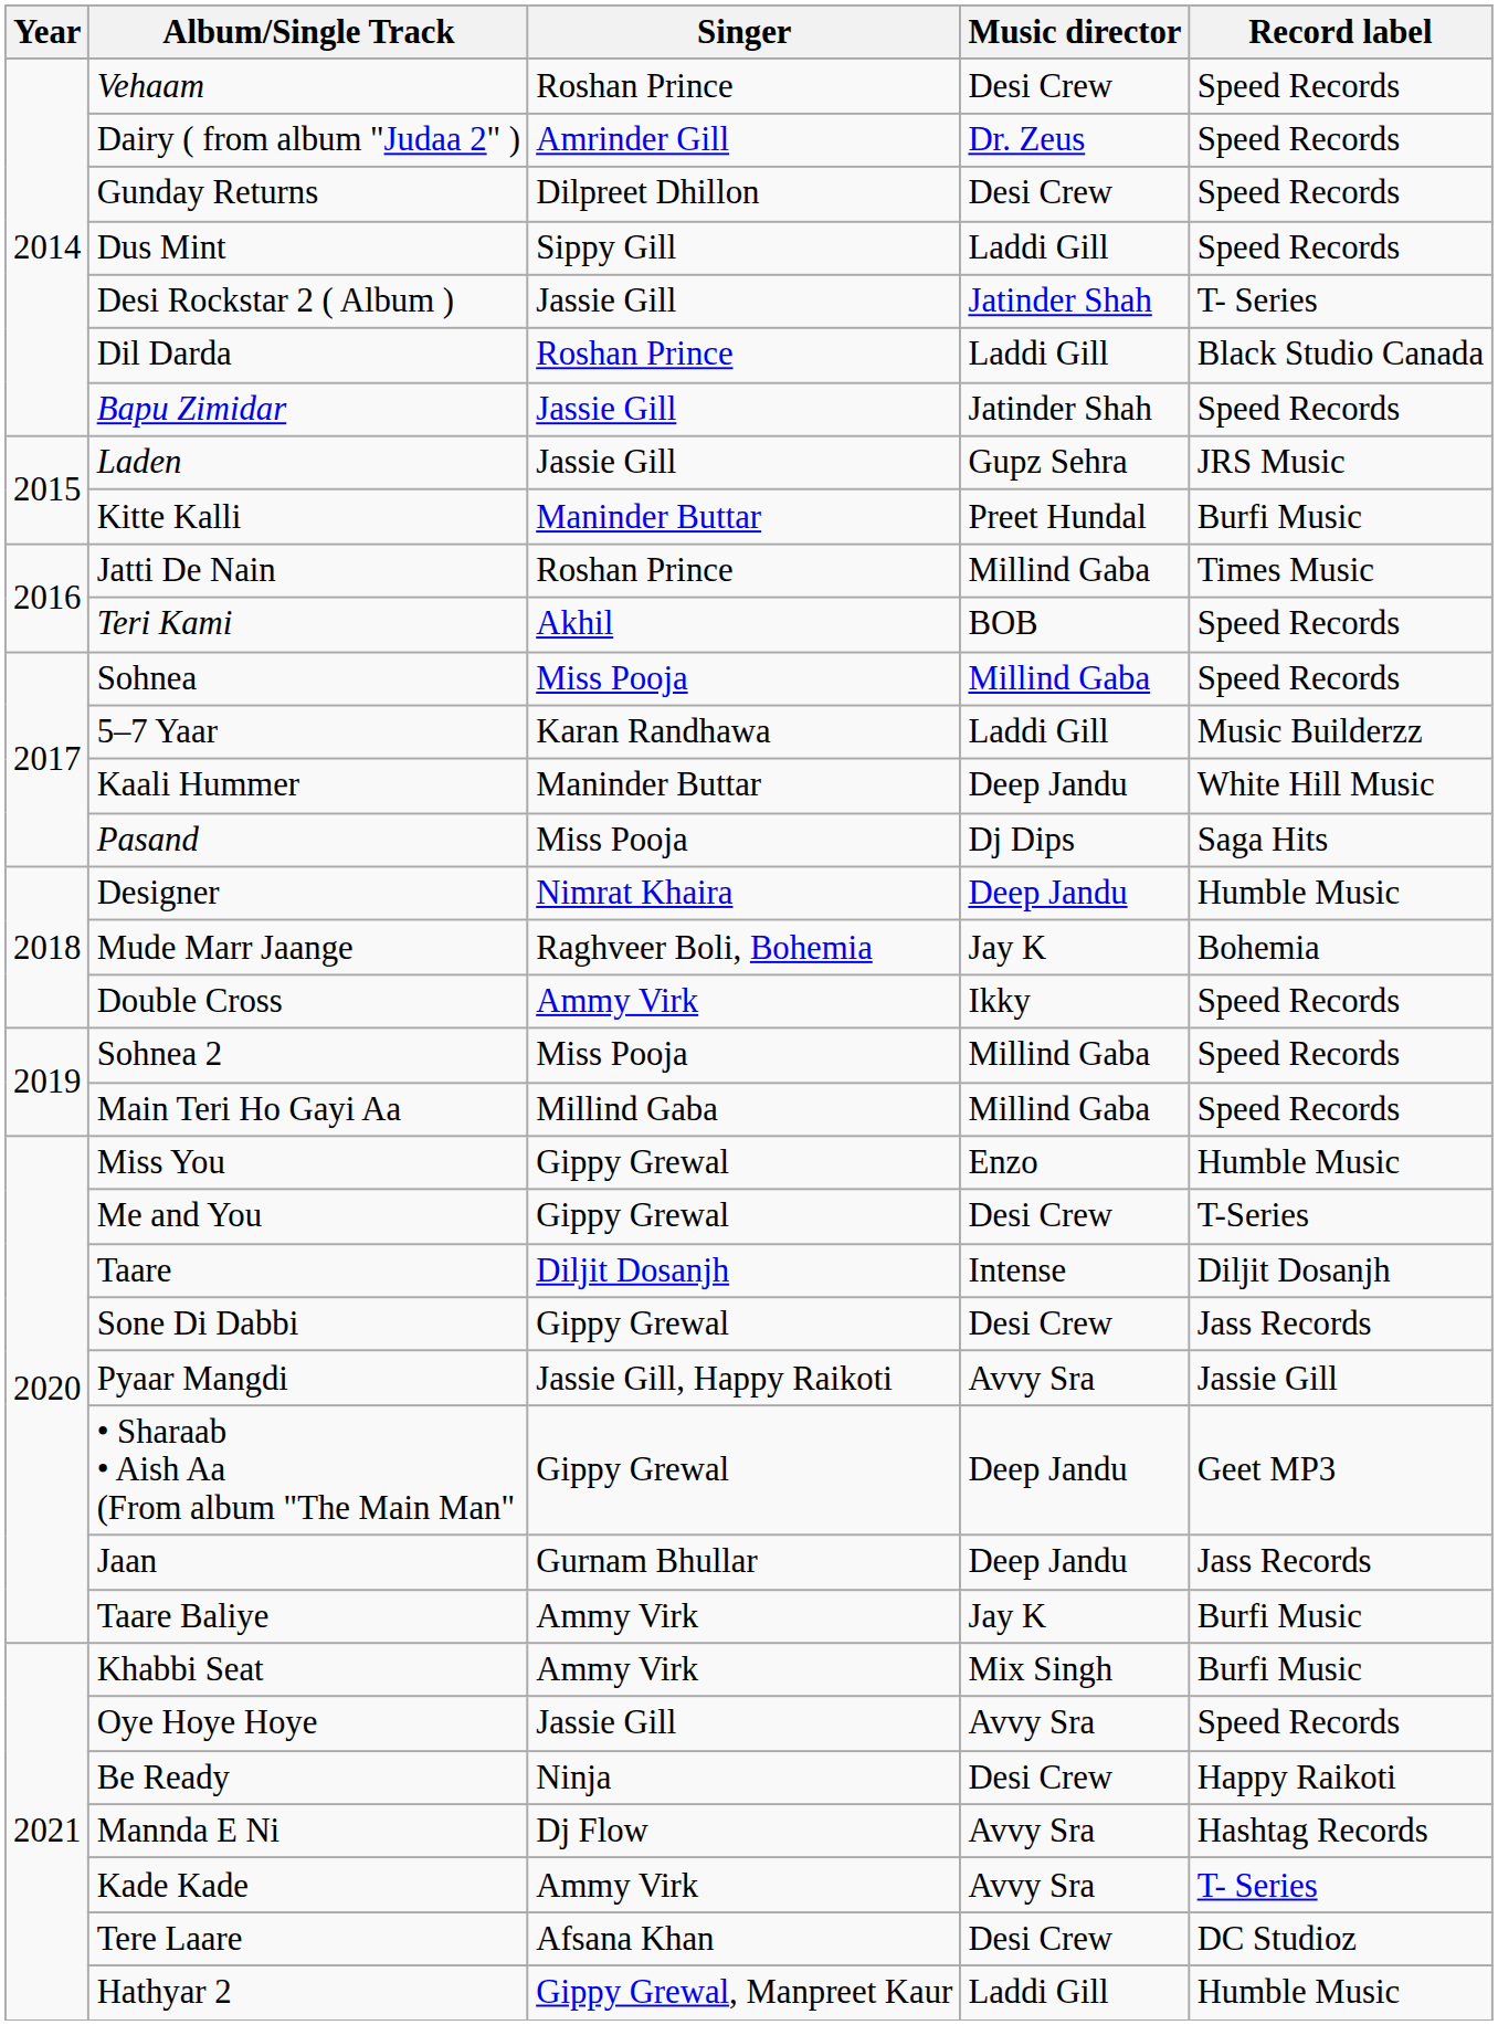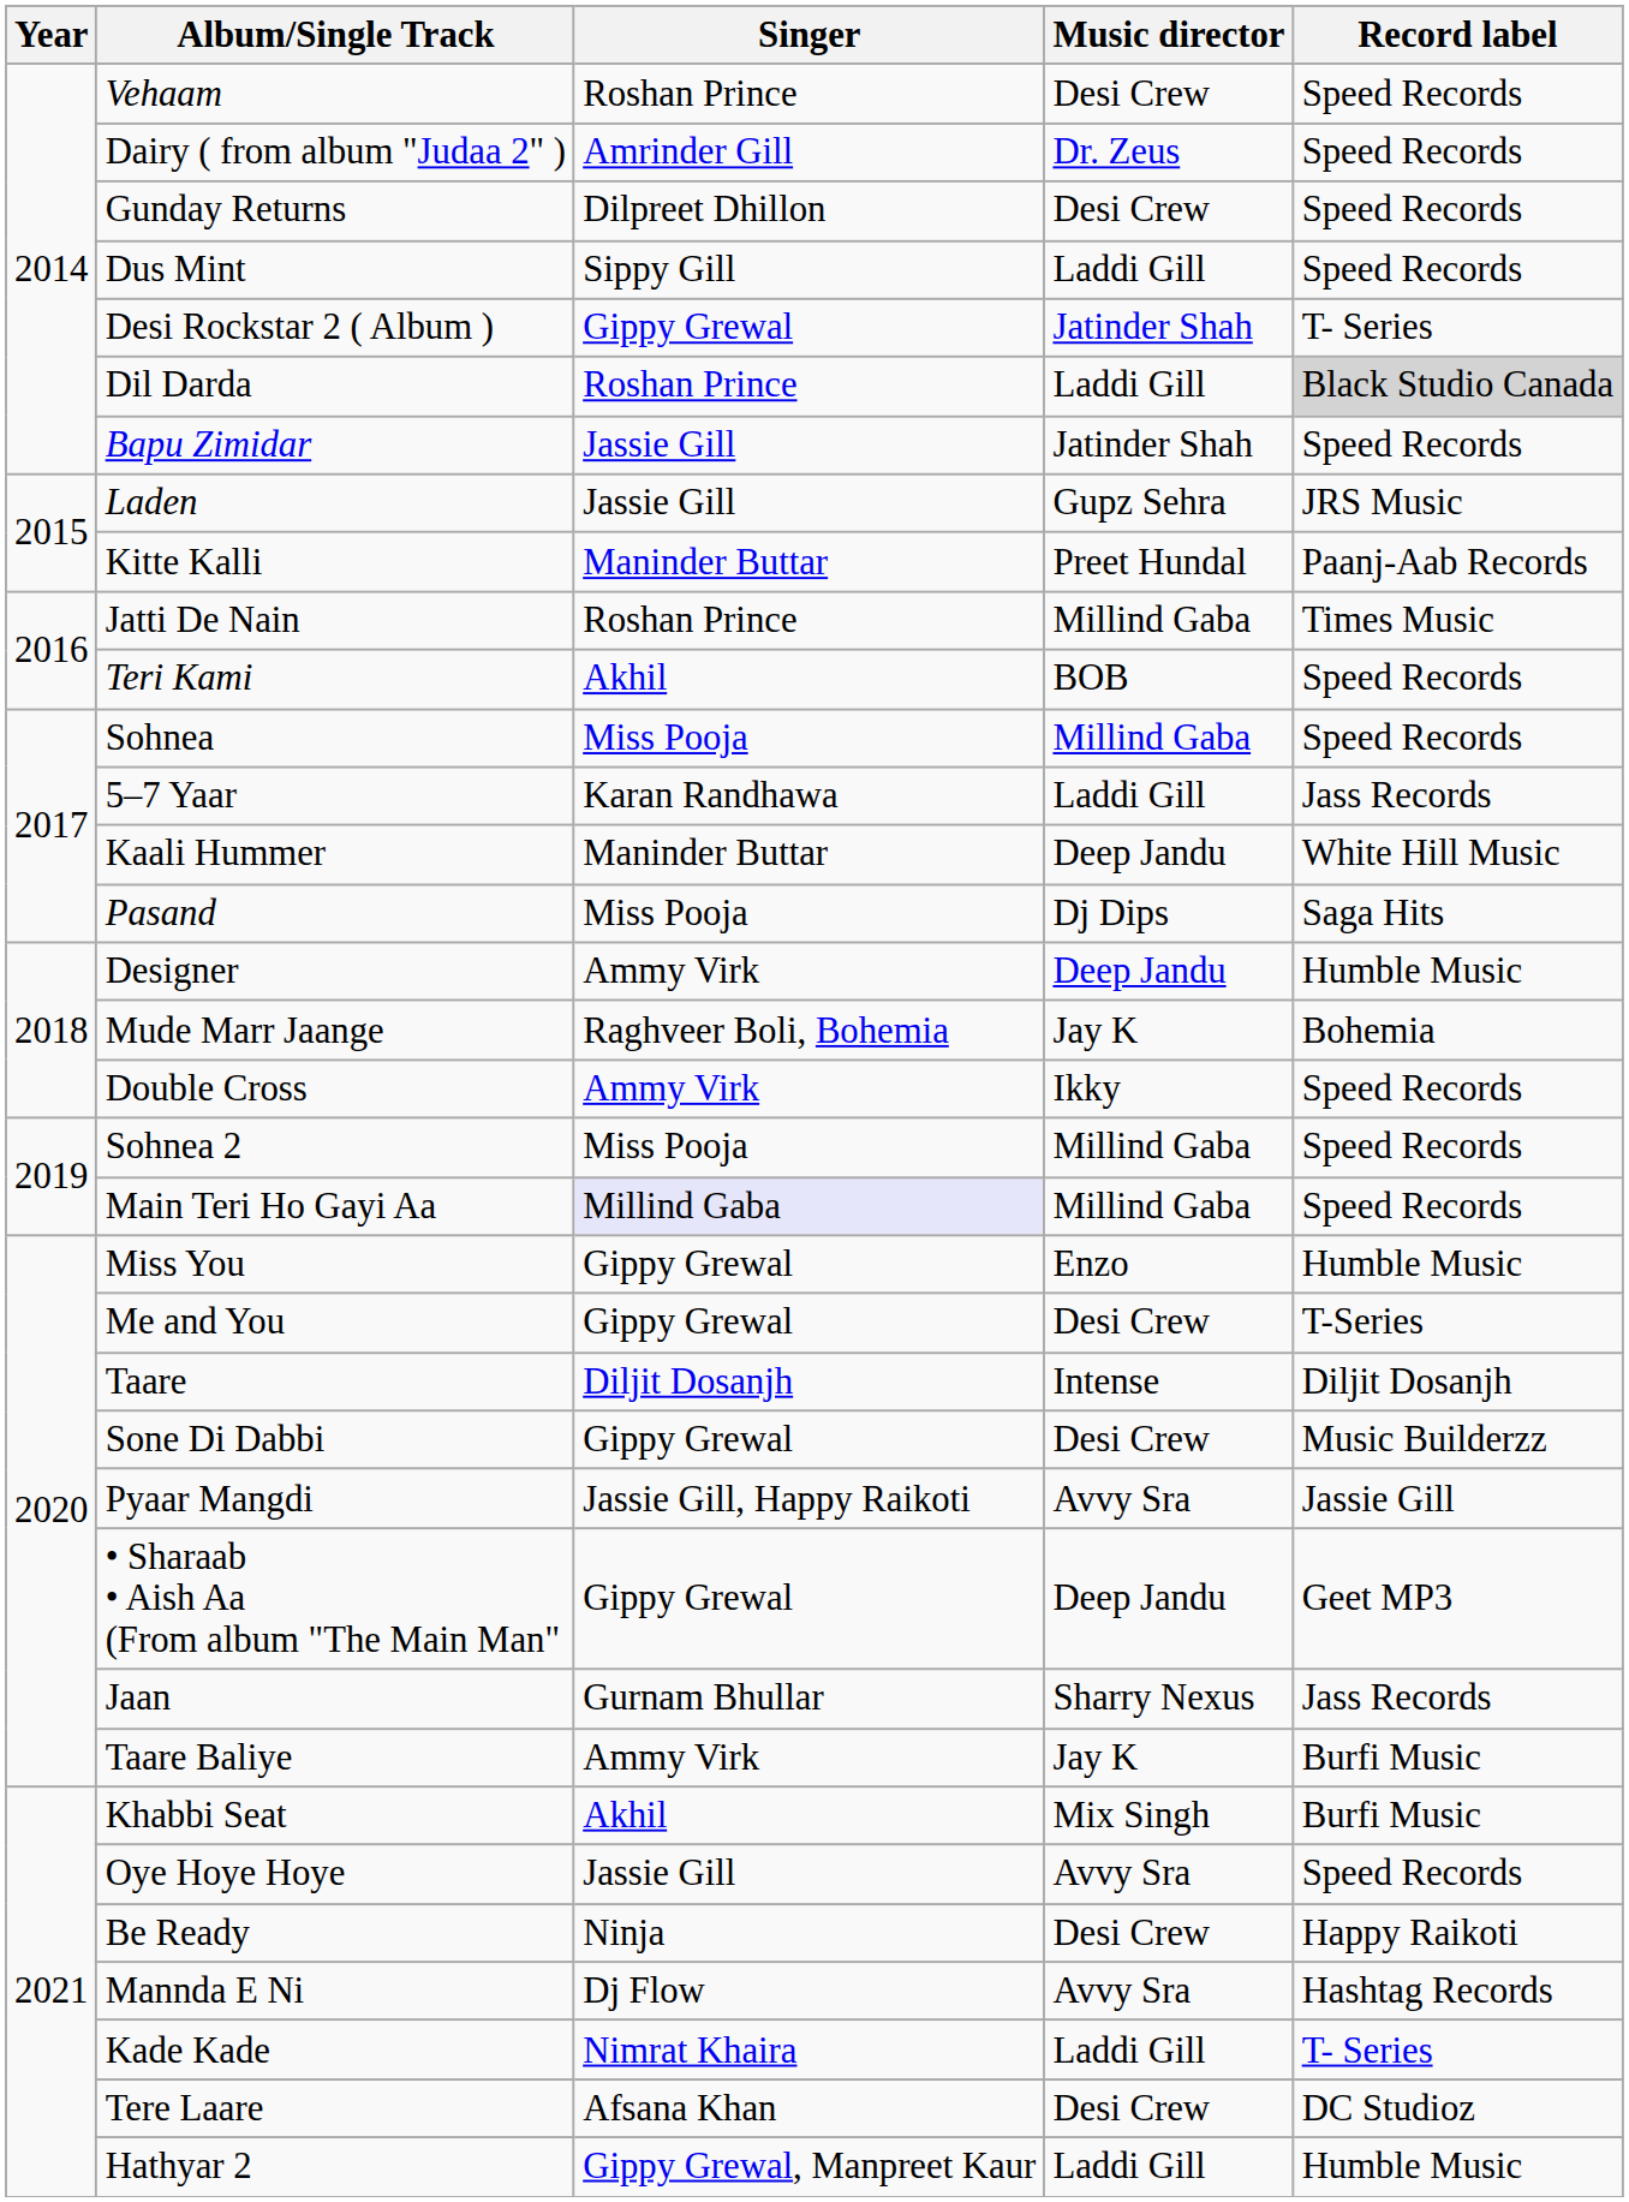Desi Rockstar 2 ( Album ) | Singer: Jassie Gill -> Gippy Grewal
Dil Darda | Record label: no background -> lightgrey background
Kitte Kalli | Record label: Burfi Music -> Paanj-Aab Records
5–7 Yaar | Record label: Music Builderzz -> Jass Records
Designer | Singer: Nimrat Khaira -> Ammy Virk
Main Teri Ho Gayi Aa | Singer: no background -> lavender background
Sone Di Dabbi | Record label: Jass Records -> Music Builderzz
Jaan | Music director: Deep Jandu -> Sharry Nexus
Khabbi Seat | Singer: Ammy Virk -> Akhil
Kade Kade | Singer: Ammy Virk -> Nimrat Khaira
Kade Kade | Music director: Avvy Sra -> Laddi Gill
